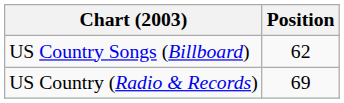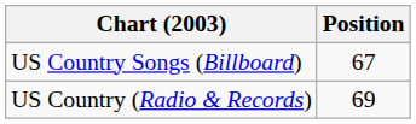US Country Songs (Billboard) | Position: 62 -> 67
